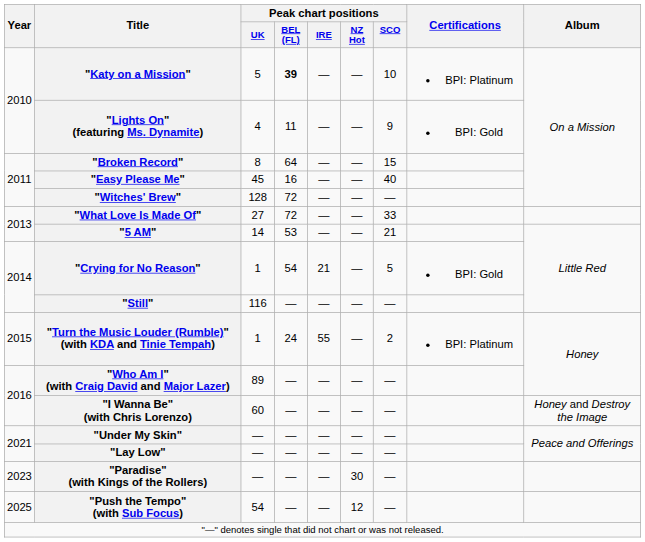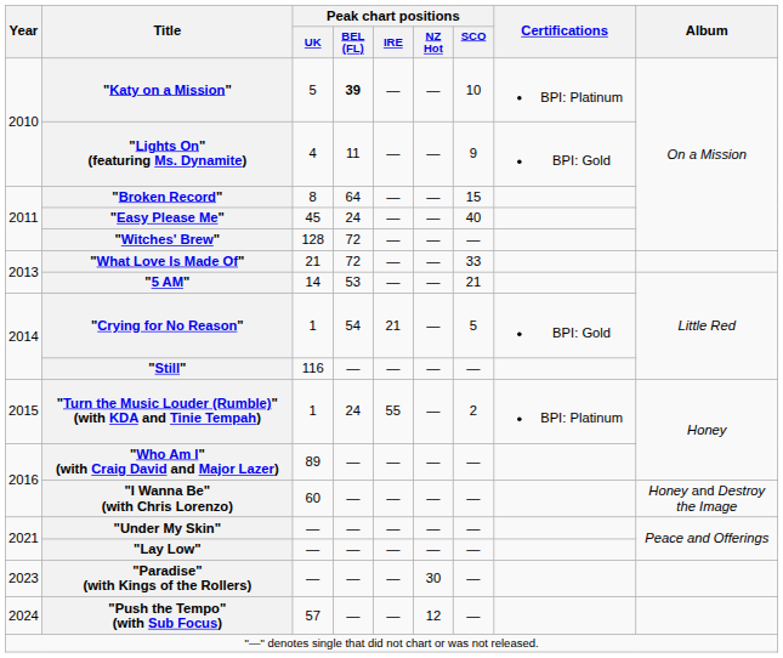"Easy Please Me" | Peak chart positions / BEL (FL): 16 -> 24
"What Love Is Made Of" | Peak chart positions / UK: 27 -> 21
"Push the Tempo" (with Sub Focus) | Year: 2025 -> 2024
"Push the Tempo" (with Sub Focus) | Peak chart positions / UK: 54 -> 57
